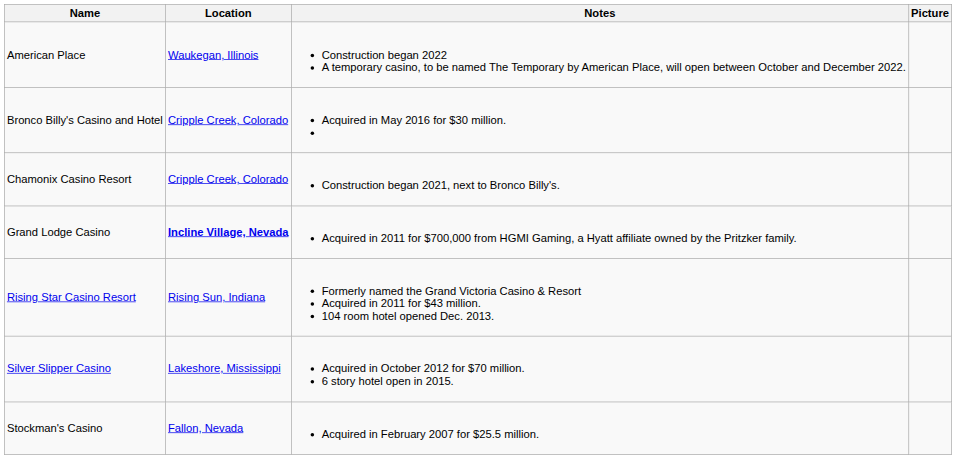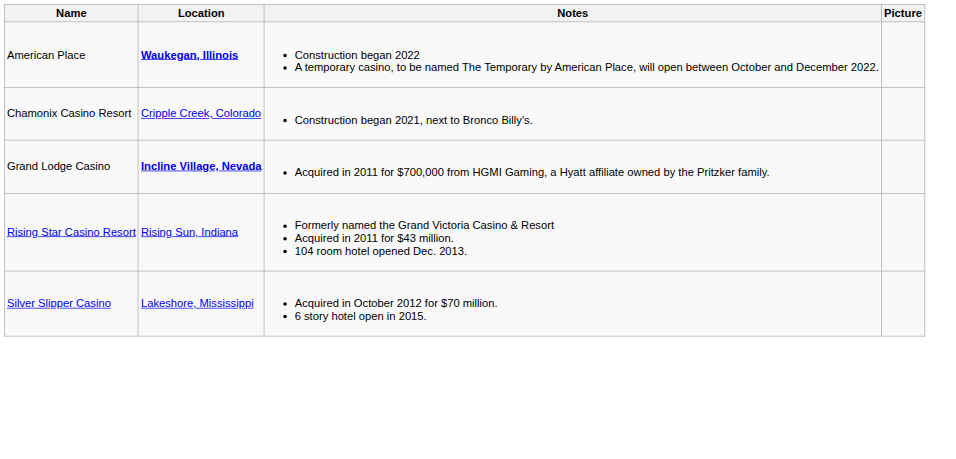American Place | Location: normal -> bold
- row: Bronco Billy's Casino and Hotel | Cripple Creek, Colorado | Acquired in May 2016 for $30 million.
- row: Stockman's Casino | Fallon, Nevada | Acquired in February 2007 for $25.5 million.
